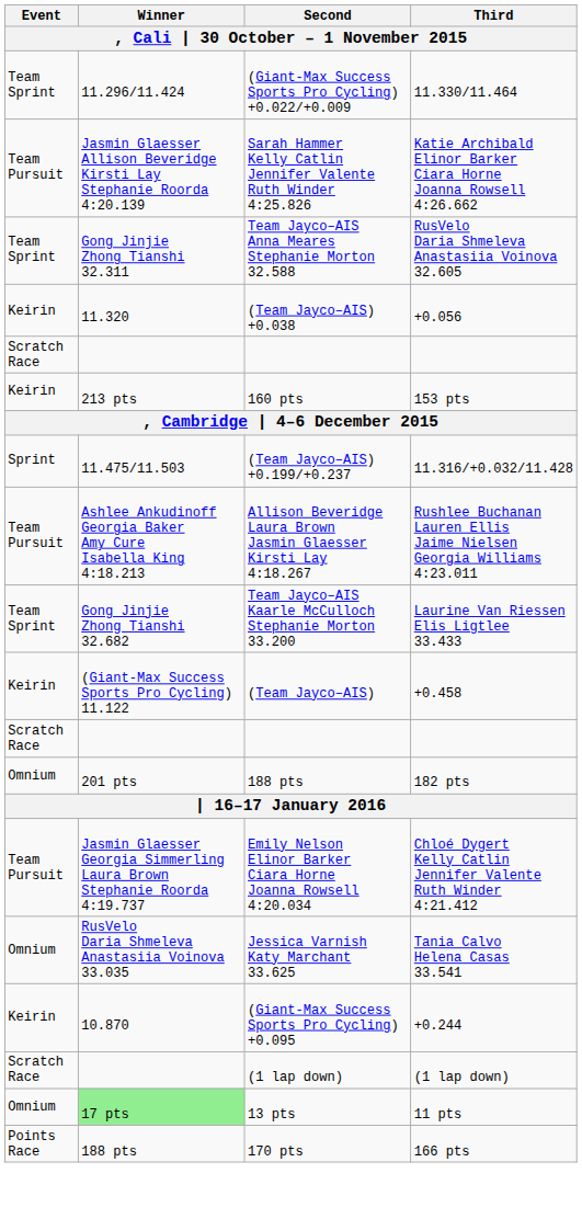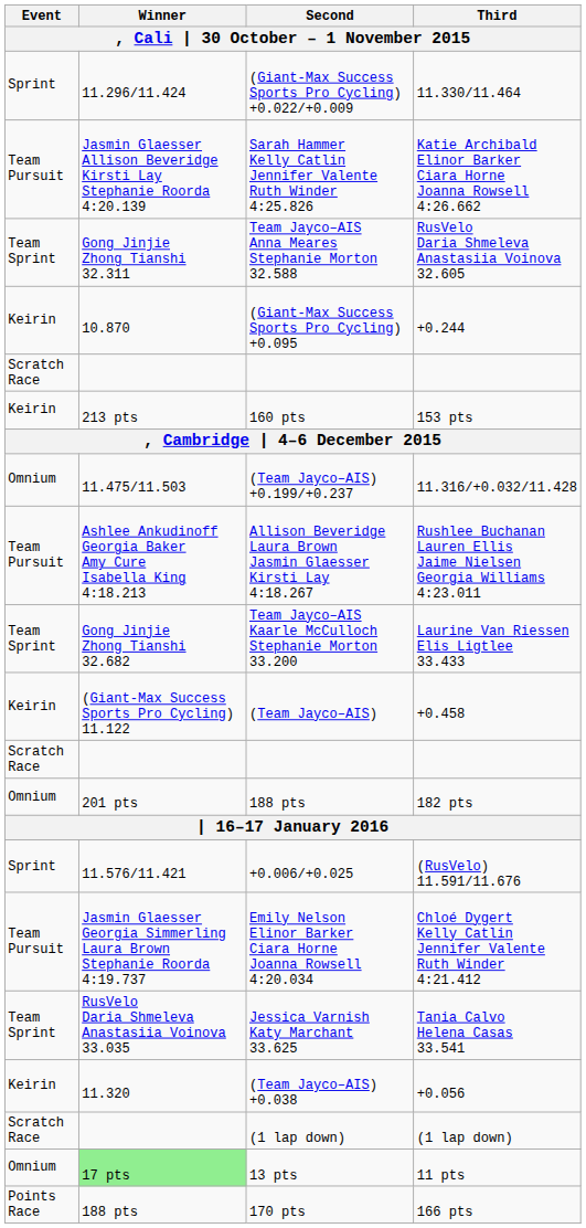(Giant-Max Success Sports Pro Cycling) +0.022/+0.009 | Event: Team Sprint -> Sprint
rows swapped: (Giant-Max Success Sports Pro Cycling) +0.095 <-> (Team Jayco–AIS) +0.038
(Team Jayco–AIS) +0.199/+0.237 | Event: Sprint -> Omnium
+ row: Sprint | 11.576/11.421 | +0.006/+0.025 | (RusVelo) 11.591/11.676
Jessica Varnish Katy Marchant 33.625 | Event: Omnium -> Team Sprint
